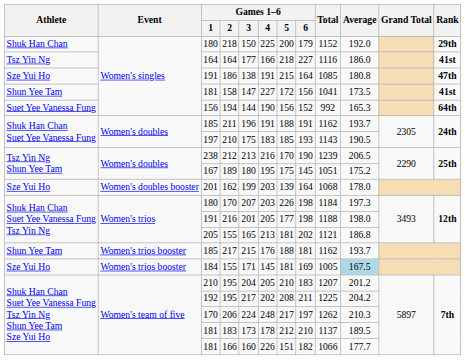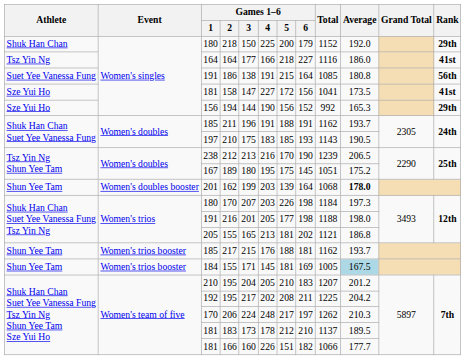186 | Athlete: Sze Yui Ho -> Suet Yee Vanessa Fung
186 | Rank: 47th -> 56th
158 | Athlete: Shun Yee Tam -> Sze Yui Ho
194 | Athlete: Suet Yee Vanessa Fung -> Sze Yui Ho
194 | Rank: 64th -> 29th
162 | Athlete: Sze Yui Ho -> Shun Yee Tam
162 | Average: normal -> bold
184 / 155 | Athlete: Sze Yui Ho -> Shun Yee Tam
